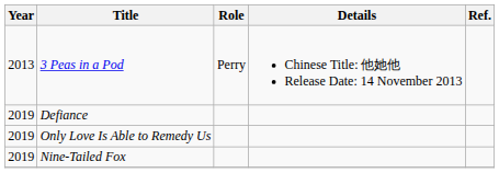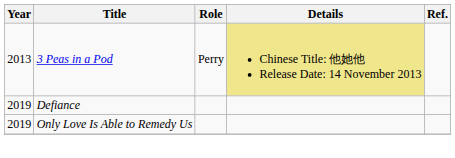3 Peas in a Pod | Details: no background -> khaki background
- row: 2019 | Nine-Tailed Fox
